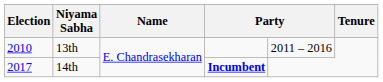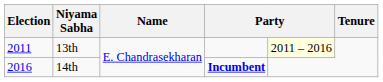13th | Election: 2010 -> 2011
13th | column 5: no background -> lightyellow background
14th | Election: 2017 -> 2016
